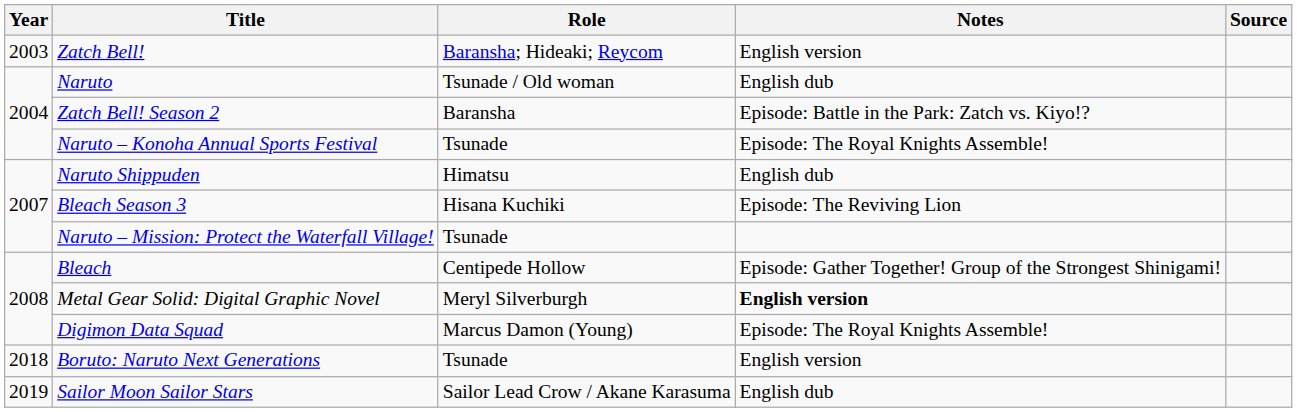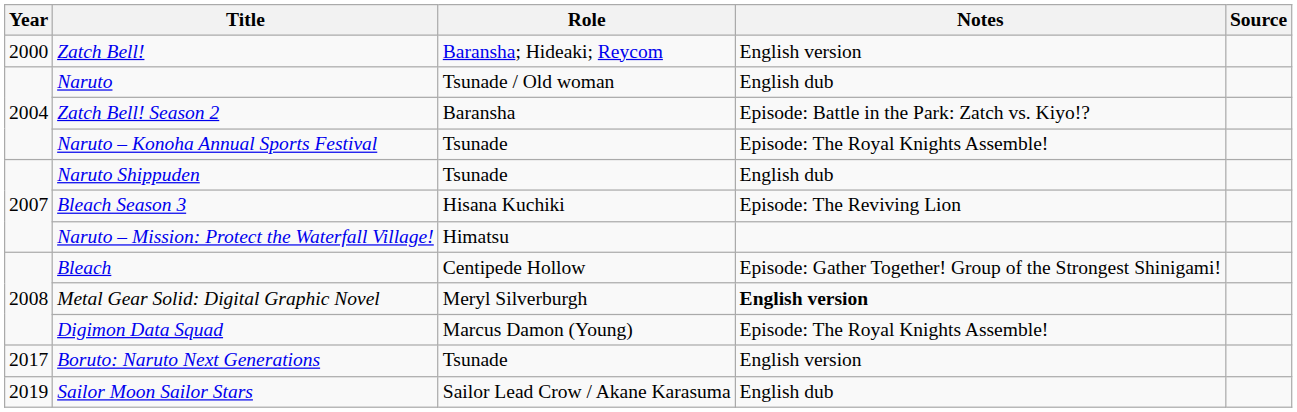Zatch Bell! | Year: 2003 -> 2000
Naruto Shippuden | Role: Himatsu -> Tsunade
Naruto – Mission: Protect the Waterfall Village! | Role: Tsunade -> Himatsu
Boruto: Naruto Next Generations | Year: 2018 -> 2017
